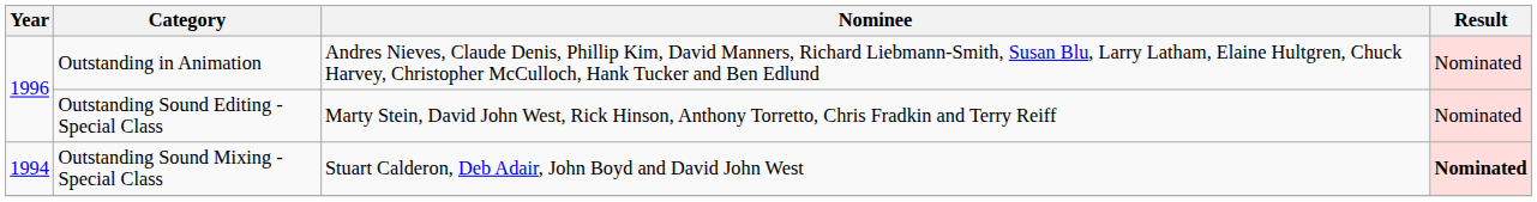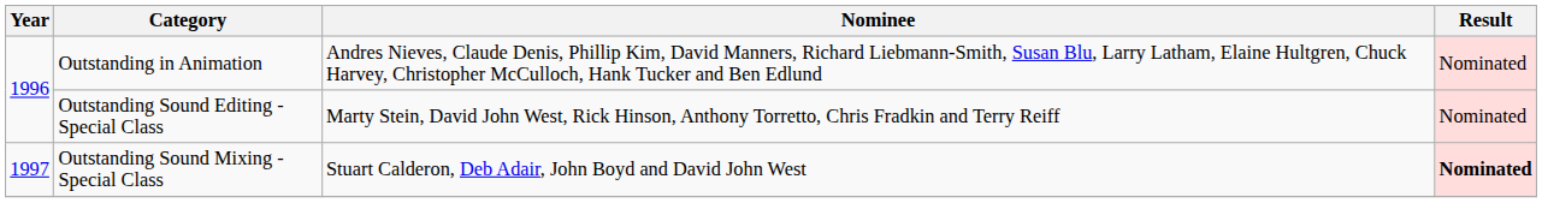Outstanding Sound Mixing - Special Class | Year: 1994 -> 1997
